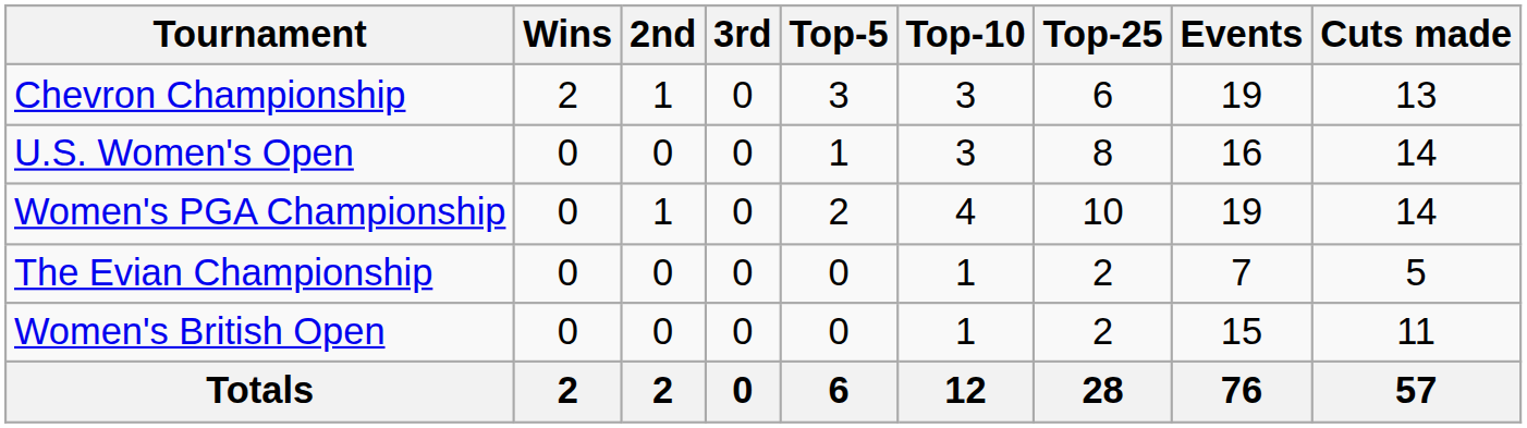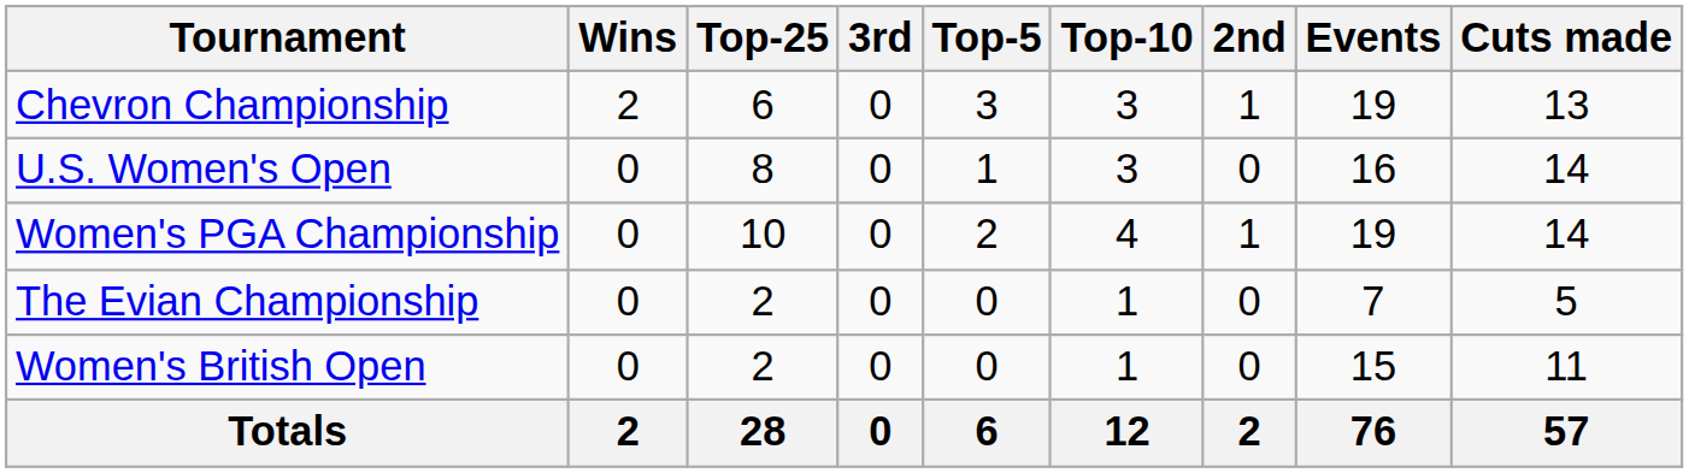columns swapped: 2nd <-> Top-25
